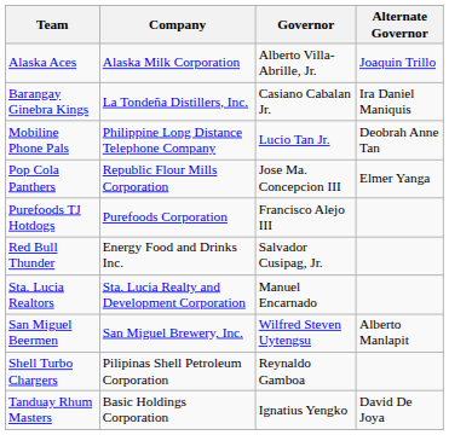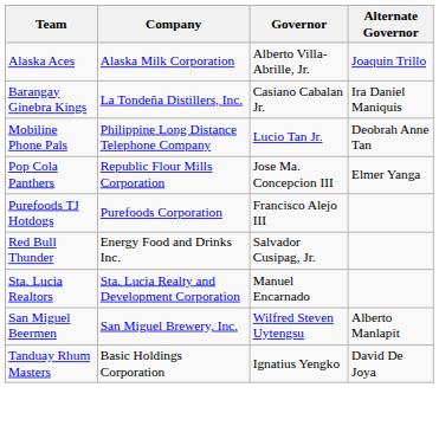- row: Shell Turbo Chargers | Pilipinas Shell Petroleum Corporation | Reynaldo Gamboa
